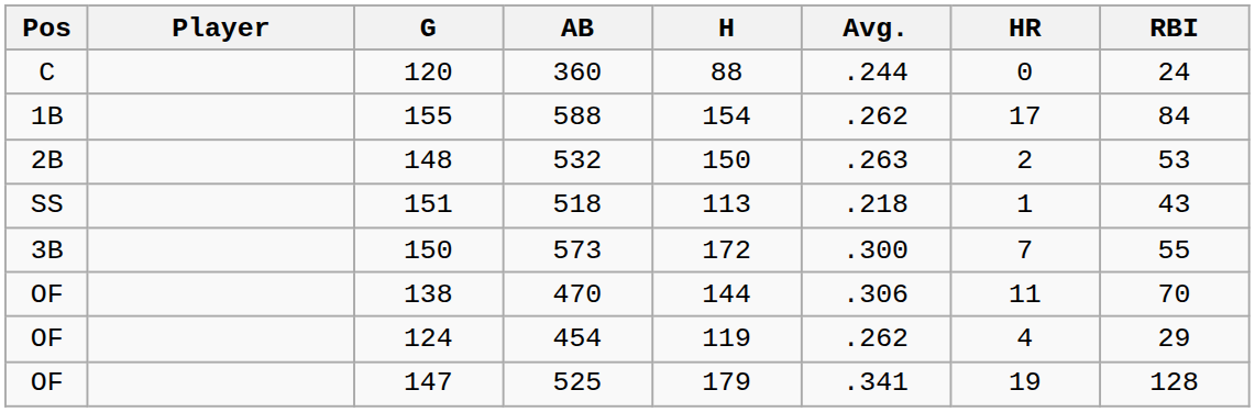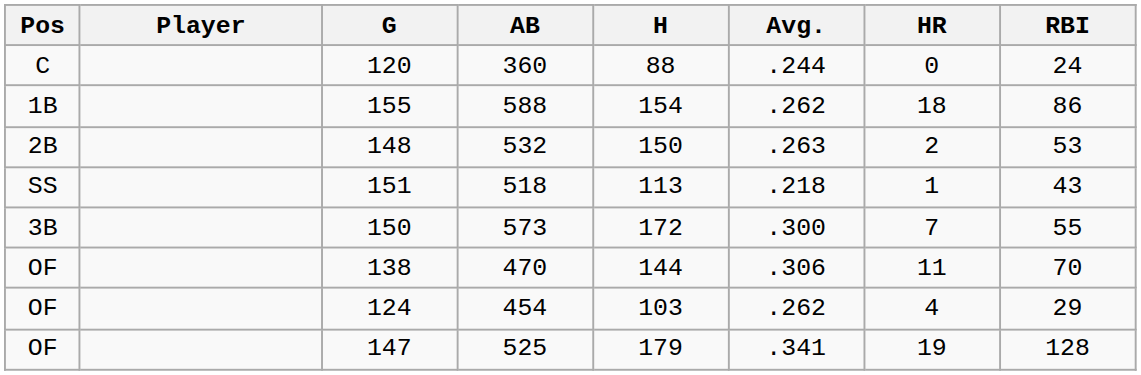155 | HR: 17 -> 18
155 | RBI: 84 -> 86
124 | H: 119 -> 103
